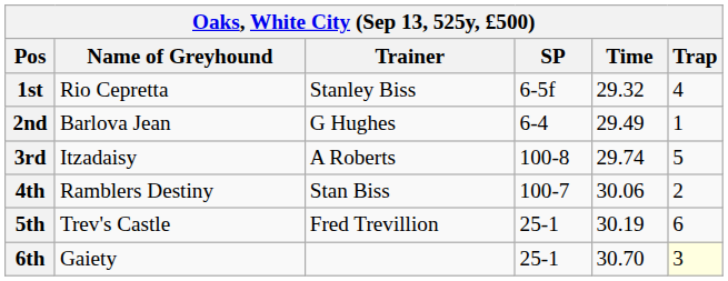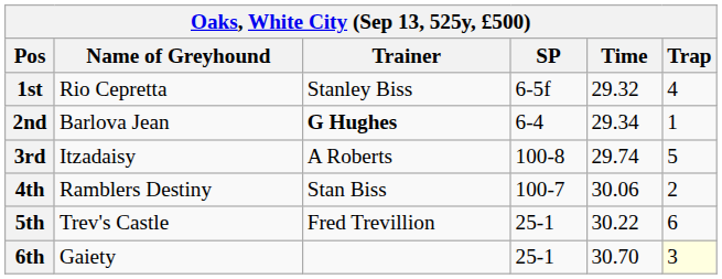2nd | Trainer: normal -> bold
2nd | Time: 29.49 -> 29.34
5th | Time: 30.19 -> 30.22
